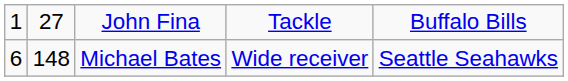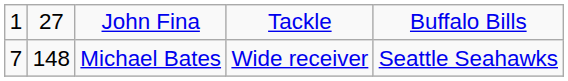Michael Bates | column 1: 6 -> 7
